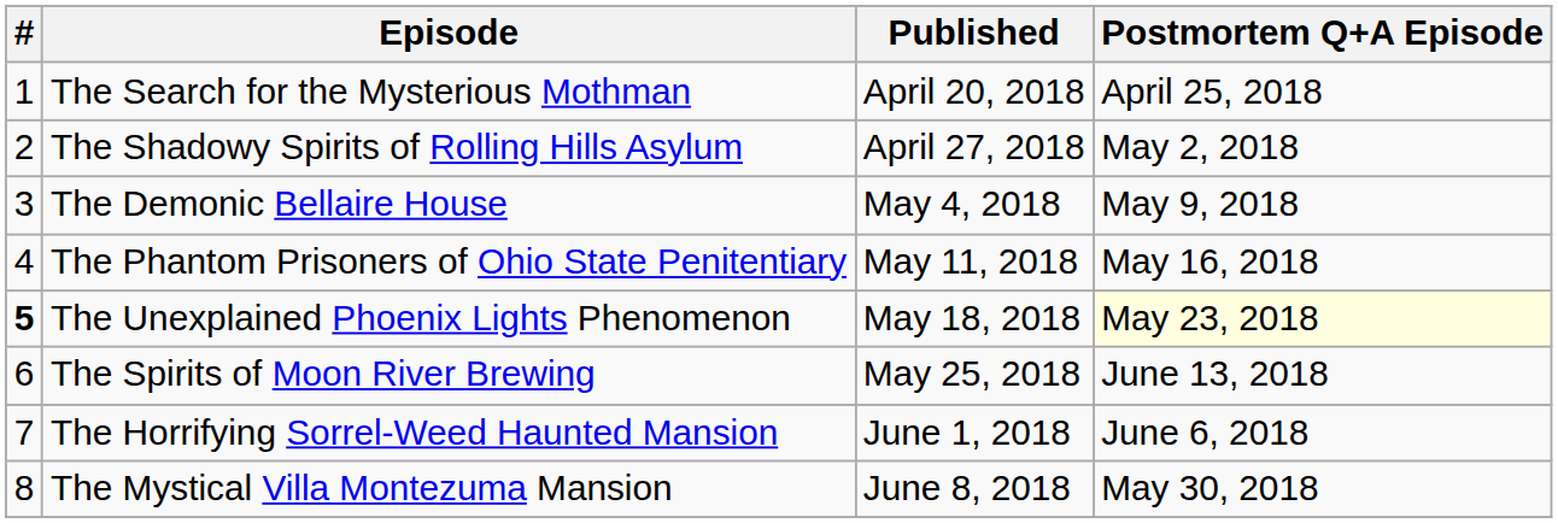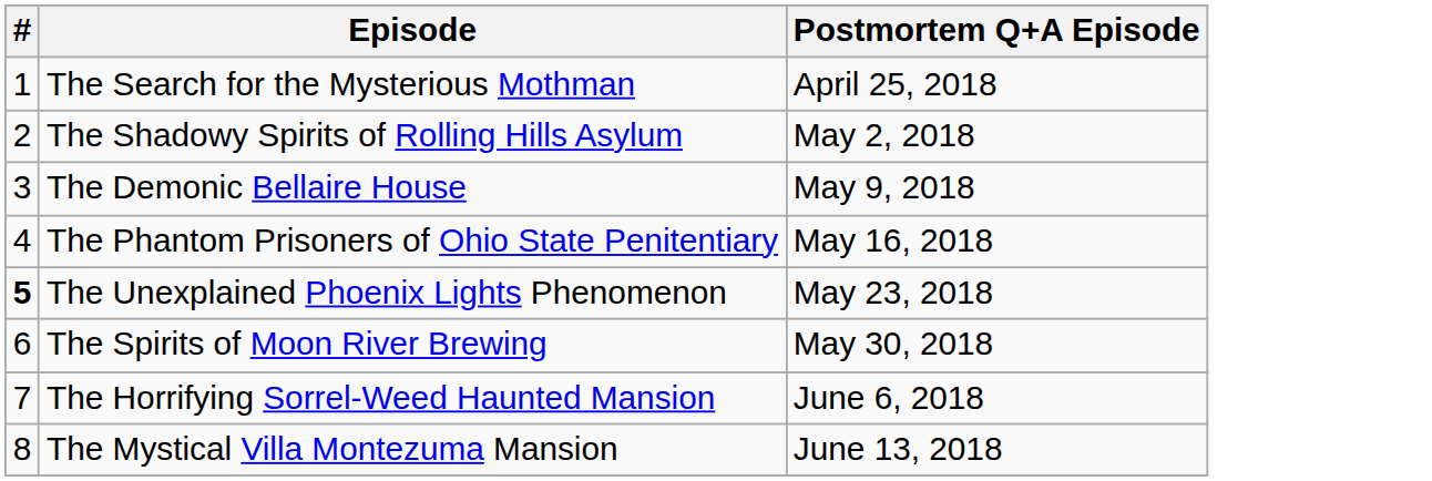- column: Published | April 20, 2018 | April 27, 2018 | May 4, 2018 | May 11, 2018 | May 18, 2018 | May 25, 2018 | June 1, 2018 | June 8, 2018
The Unexplained Phoenix Lights Phenomenon | Postmortem Q+A Episode: lightyellow background -> no background
The Spirits of Moon River Brewing | Postmortem Q+A Episode: June 13, 2018 -> May 30, 2018
The Mystical Villa Montezuma Mansion | Postmortem Q+A Episode: May 30, 2018 -> June 13, 2018
